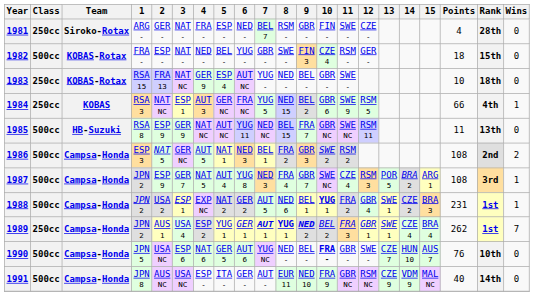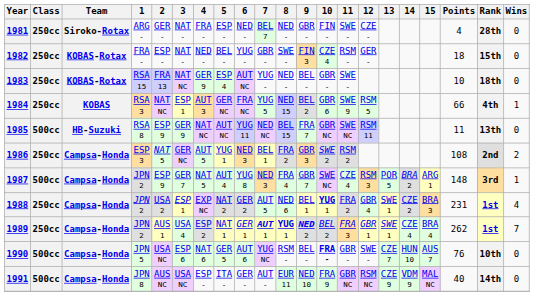1981 | 8: RSM - -> NED -
1982 | Class: 500cc -> 250cc
1986 | Class: 500cc -> 250cc
1986 | 5: NAT 1 -> YUG 1
1987 | Points: 108 -> 148
1988 | Class: 500cc -> 250cc
1988 | Wins: 1 -> 4
1989 | 5: YUG 1 -> NAT 1
1990 | 8: NED - -> RSM -
